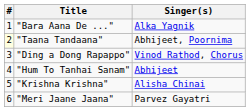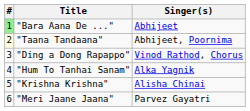"Bara Aana De ..." | #: no background -> lightgreen background
"Bara Aana De ..." | Singer(s): Alka Yagnik -> Abhijeet
"Hum To Tanhai Sanam" | Singer(s): Abhijeet -> Alka Yagnik
